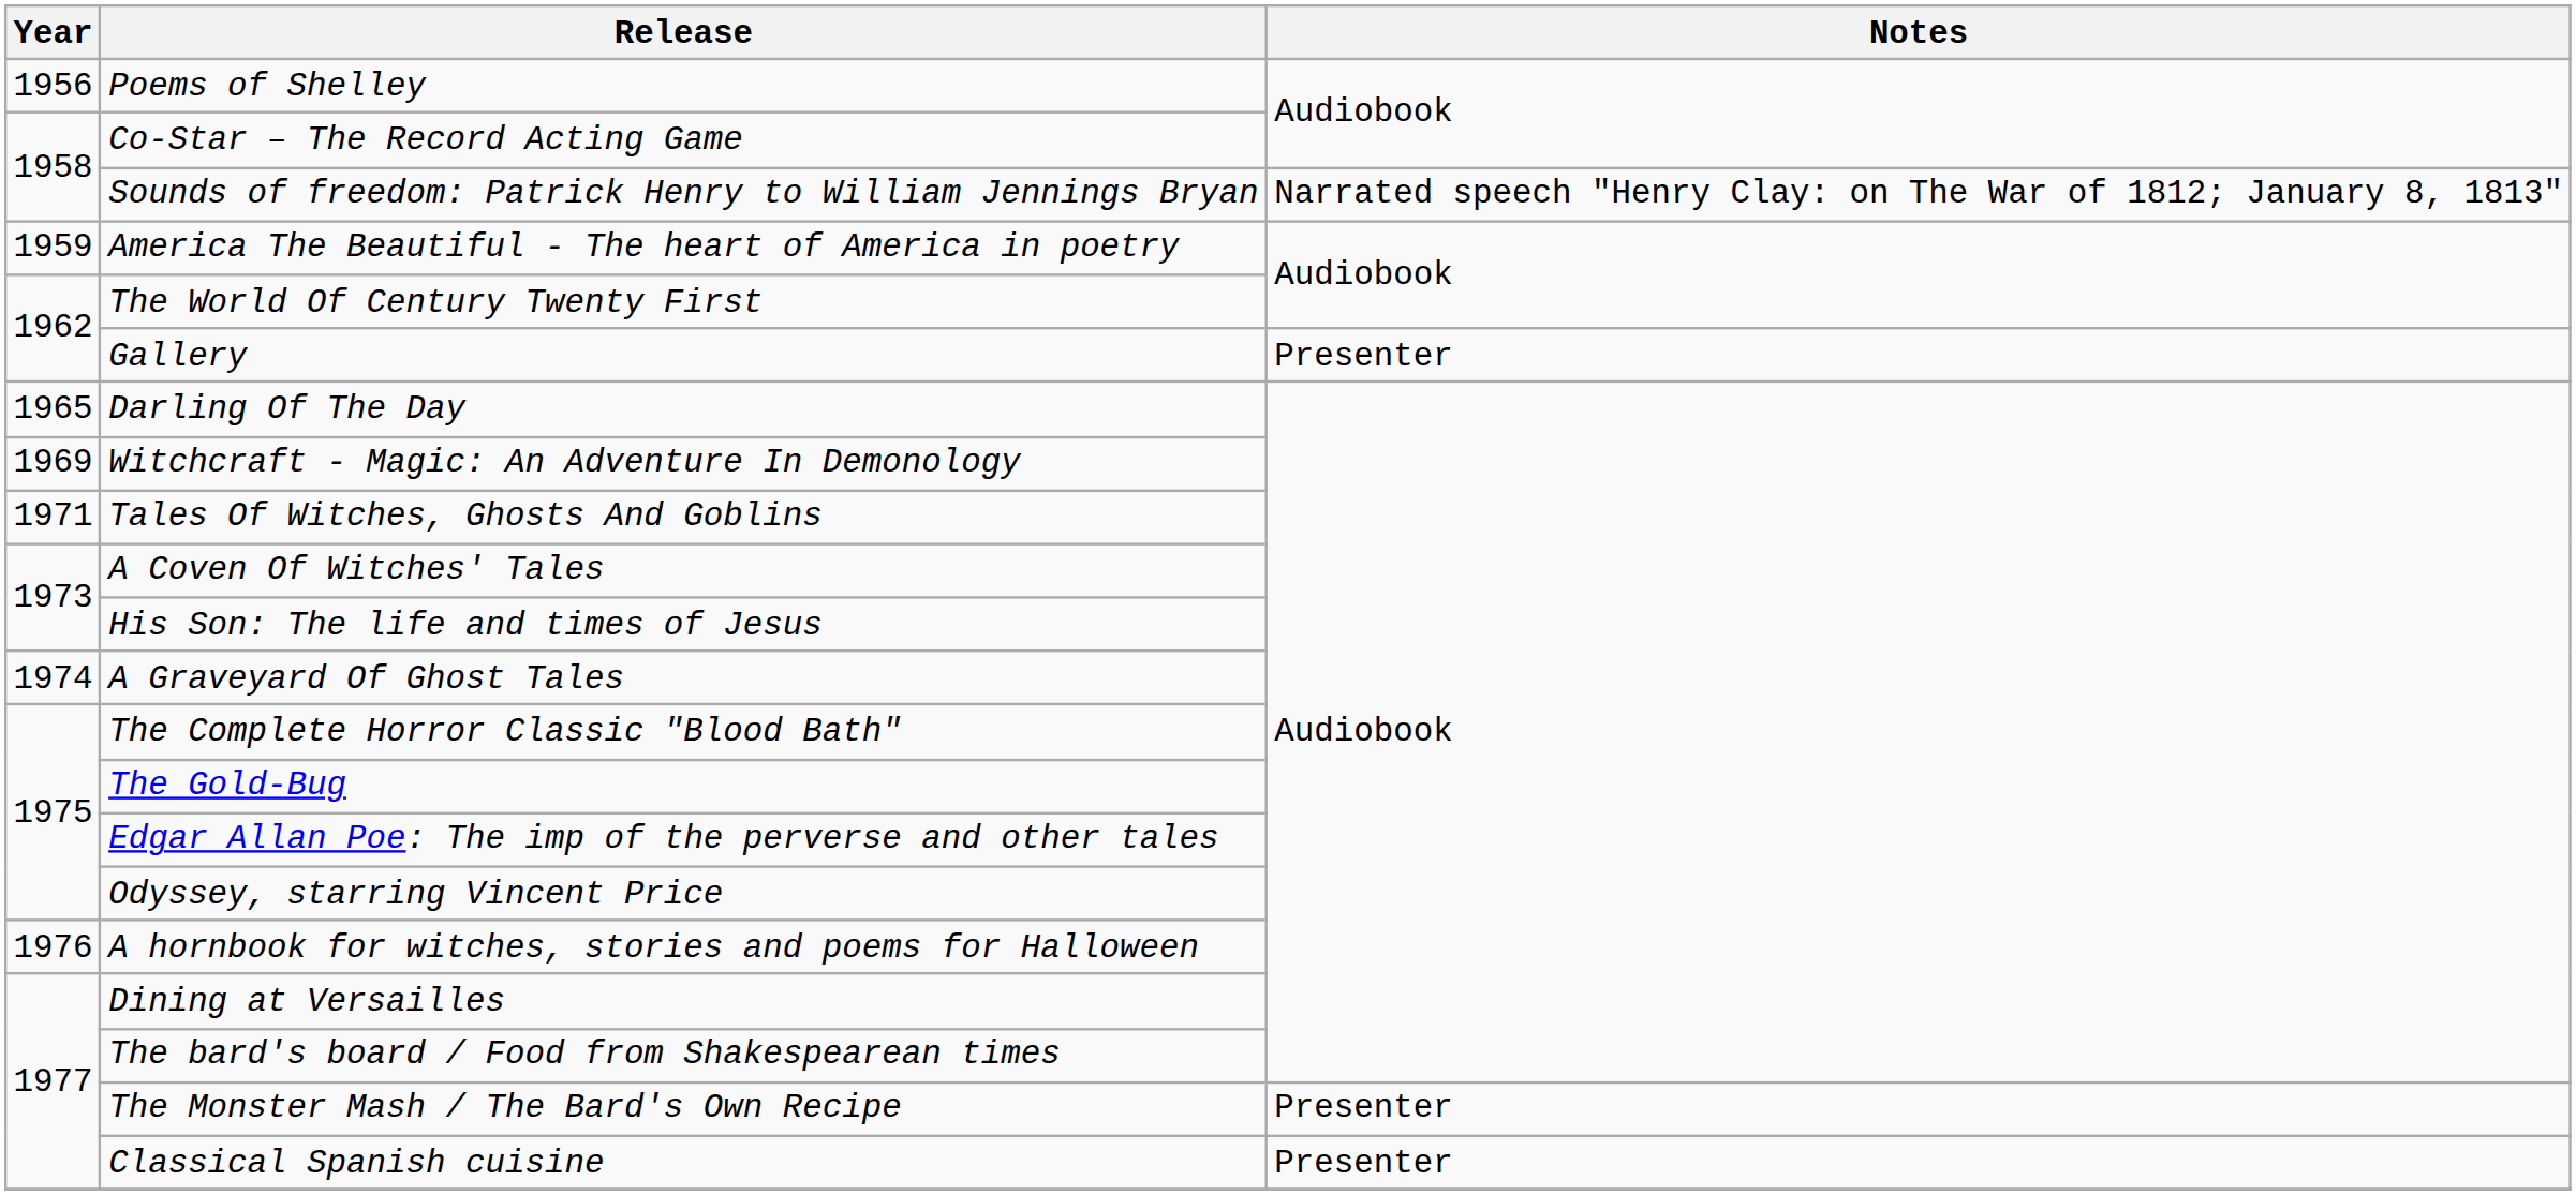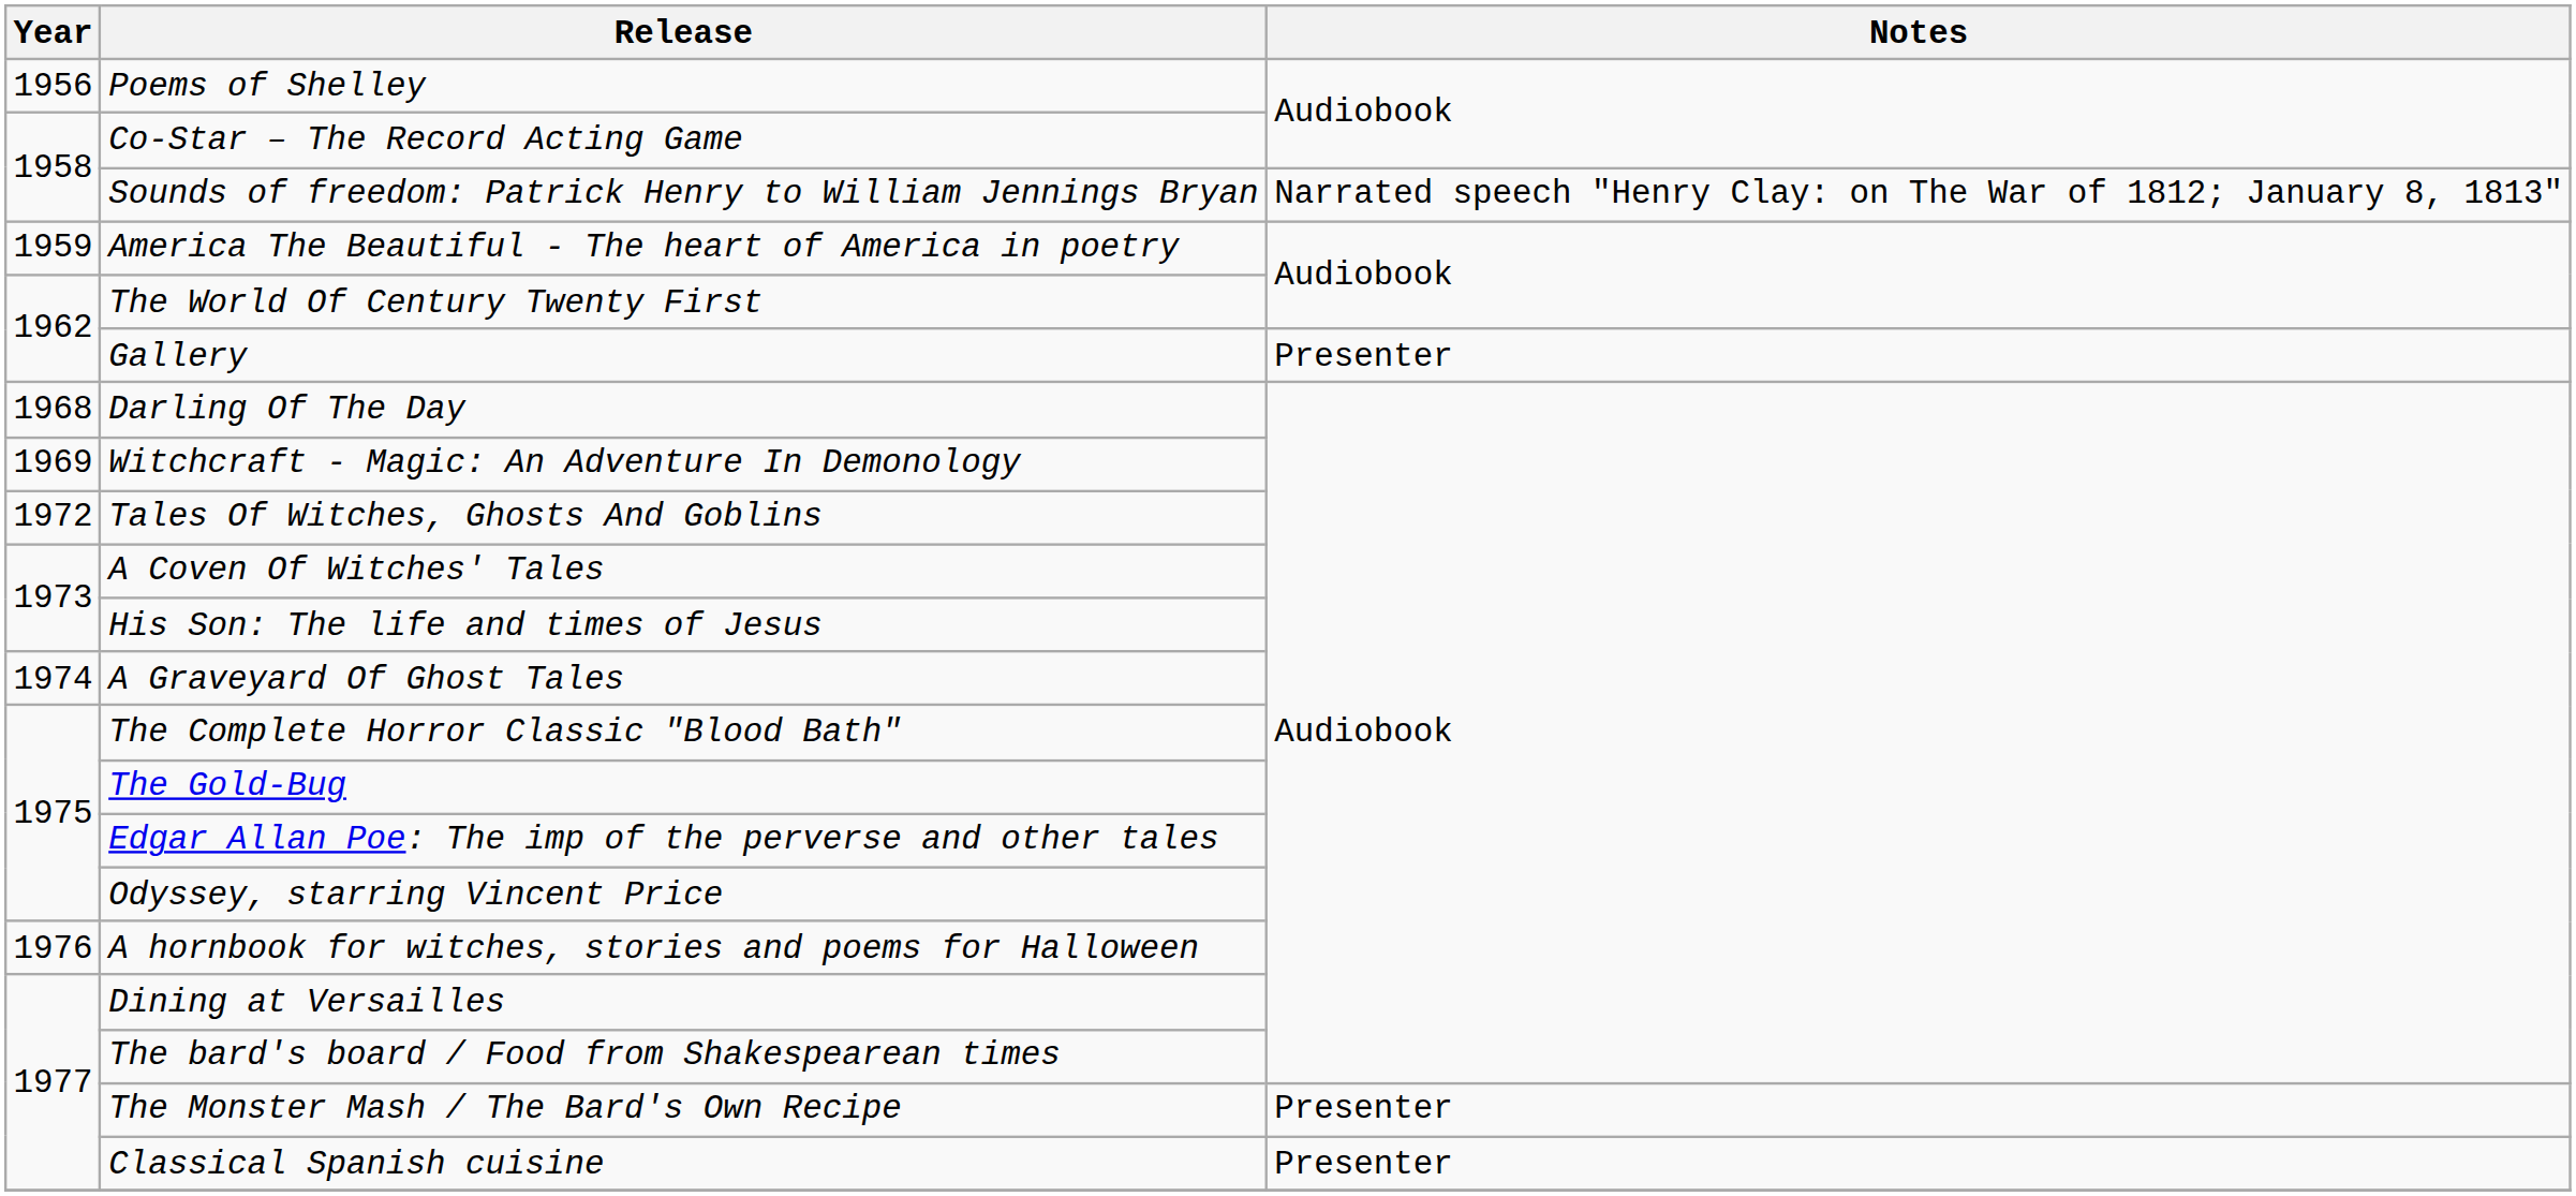Darling Of The Day | Year: 1965 -> 1968
Tales Of Witches, Ghosts And Goblins | Year: 1971 -> 1972
